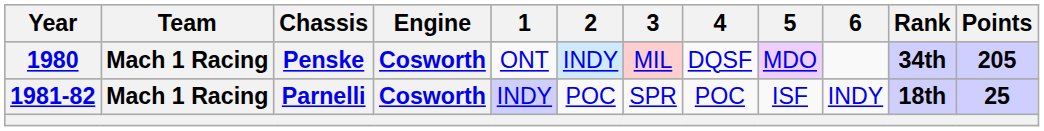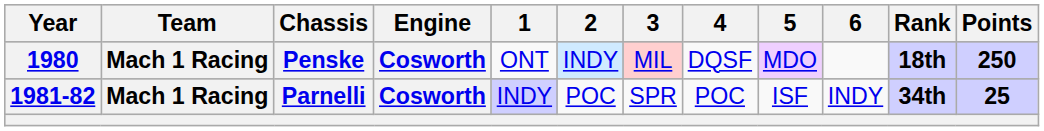Penske | Rank: 34th -> 18th
Penske | Points: 205 -> 250
Parnelli | Rank: 18th -> 34th
